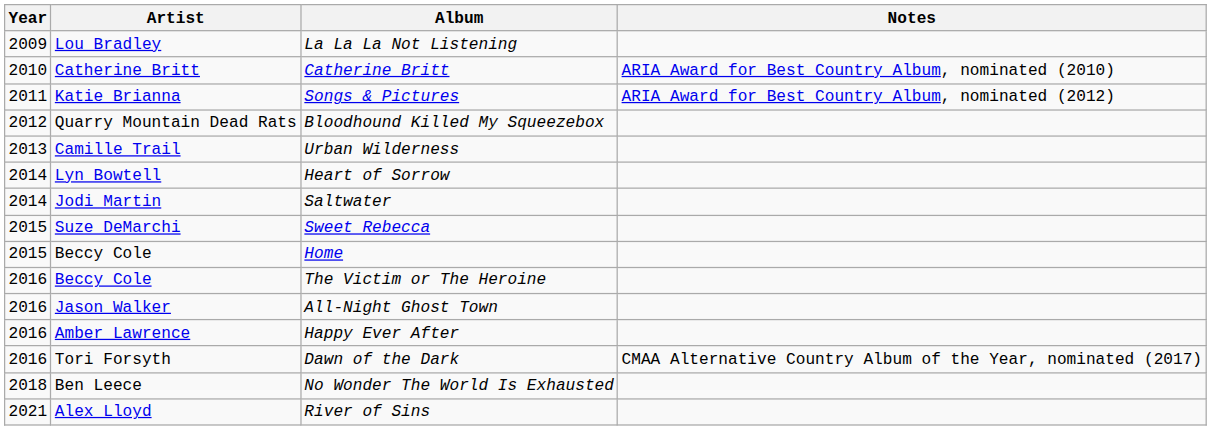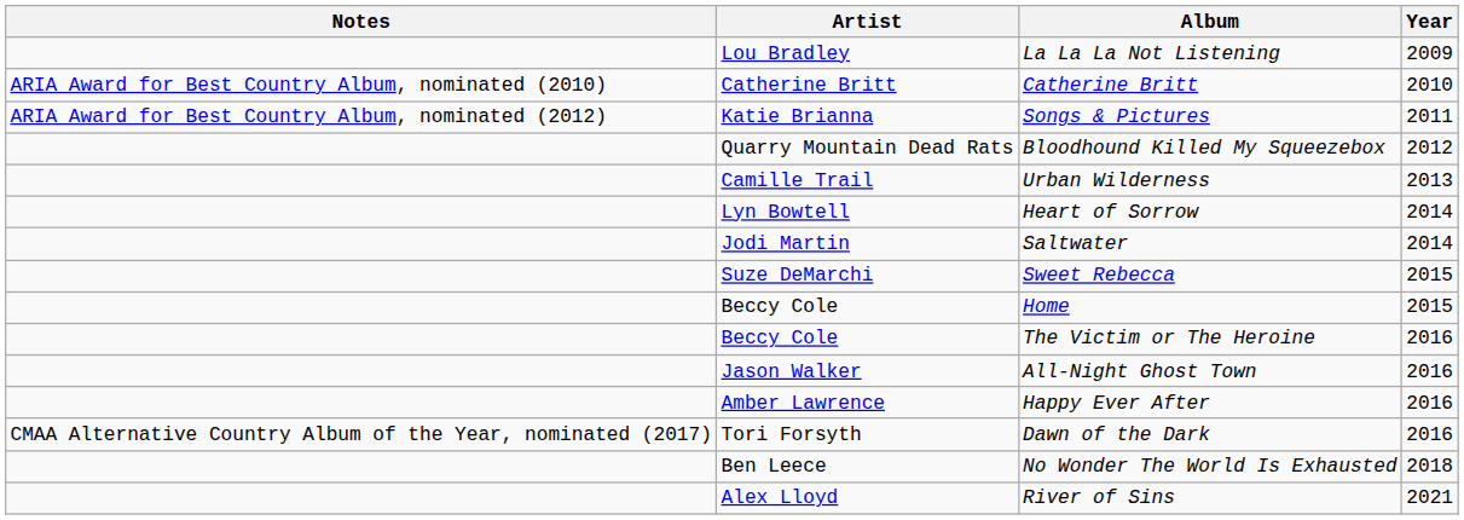columns swapped: Year <-> Notes
